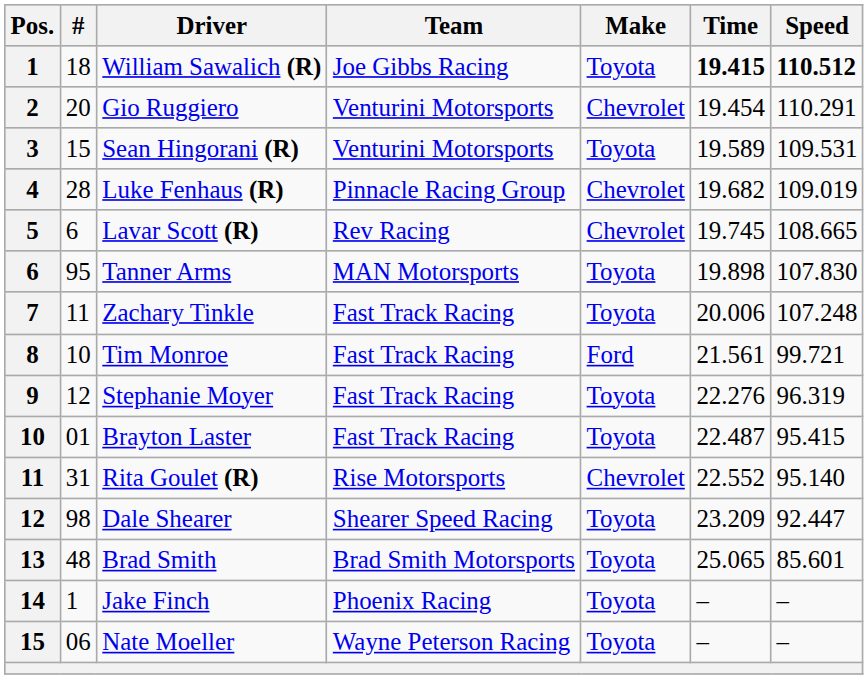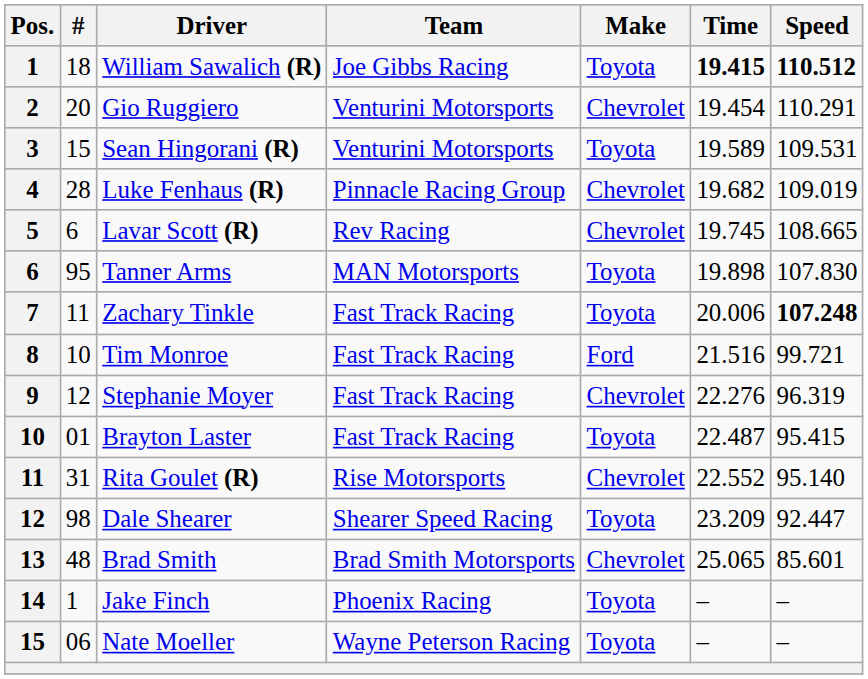Zachary Tinkle | Speed: normal -> bold
Tim Monroe | Time: 21.561 -> 21.516
Stephanie Moyer | Make: Toyota -> Chevrolet
Brad Smith | Make: Toyota -> Chevrolet
